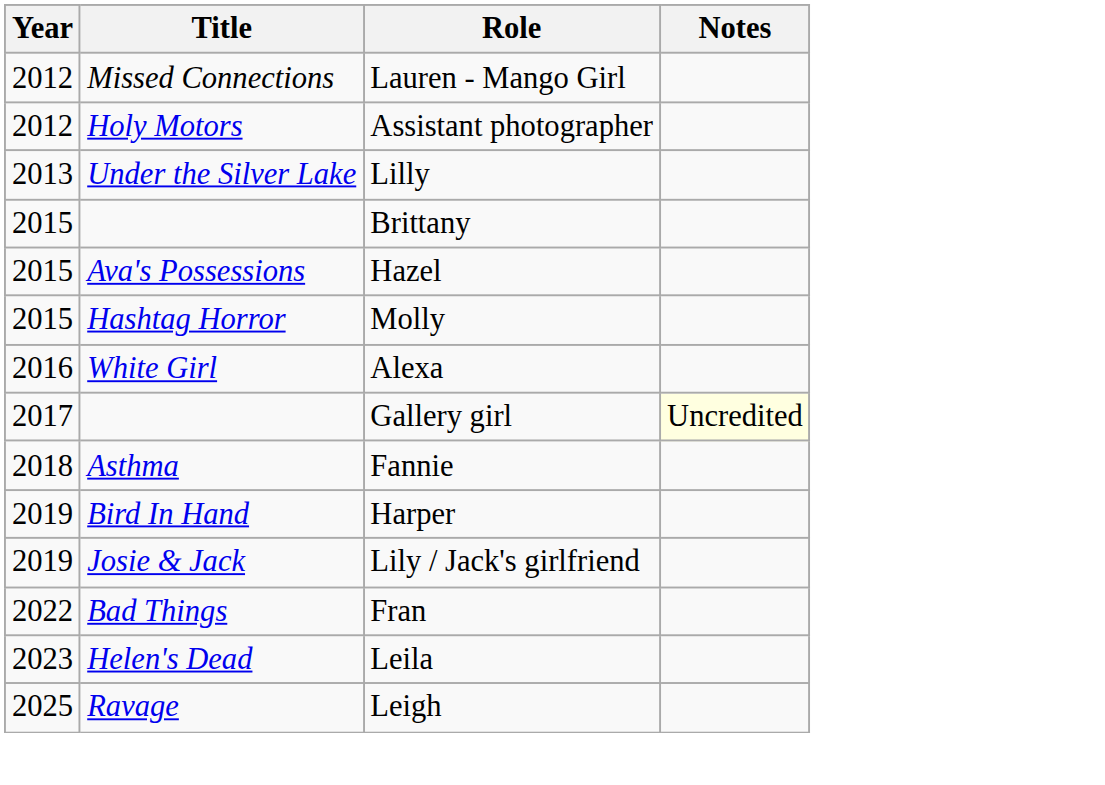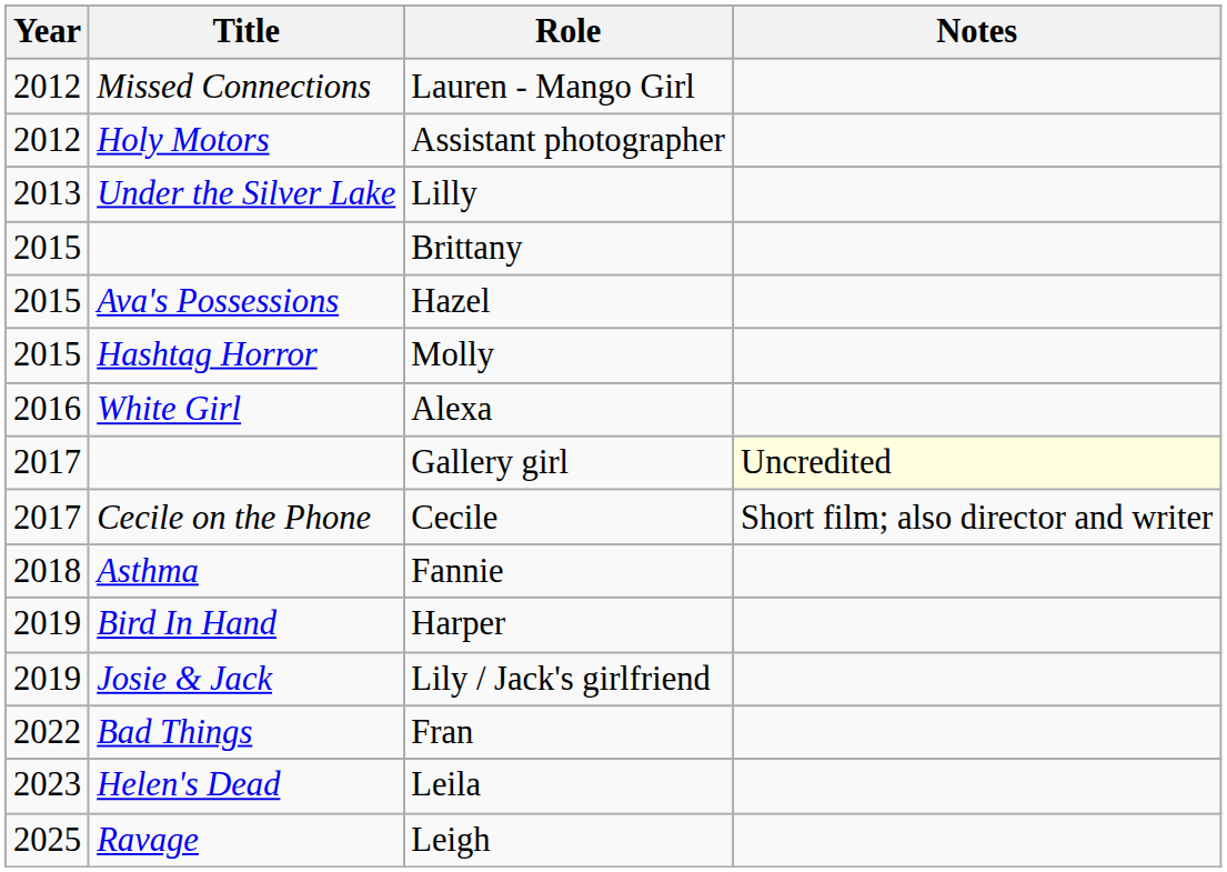+ row: 2017 | Cecile on the Phone | Cecile | Short film; also director and writer
